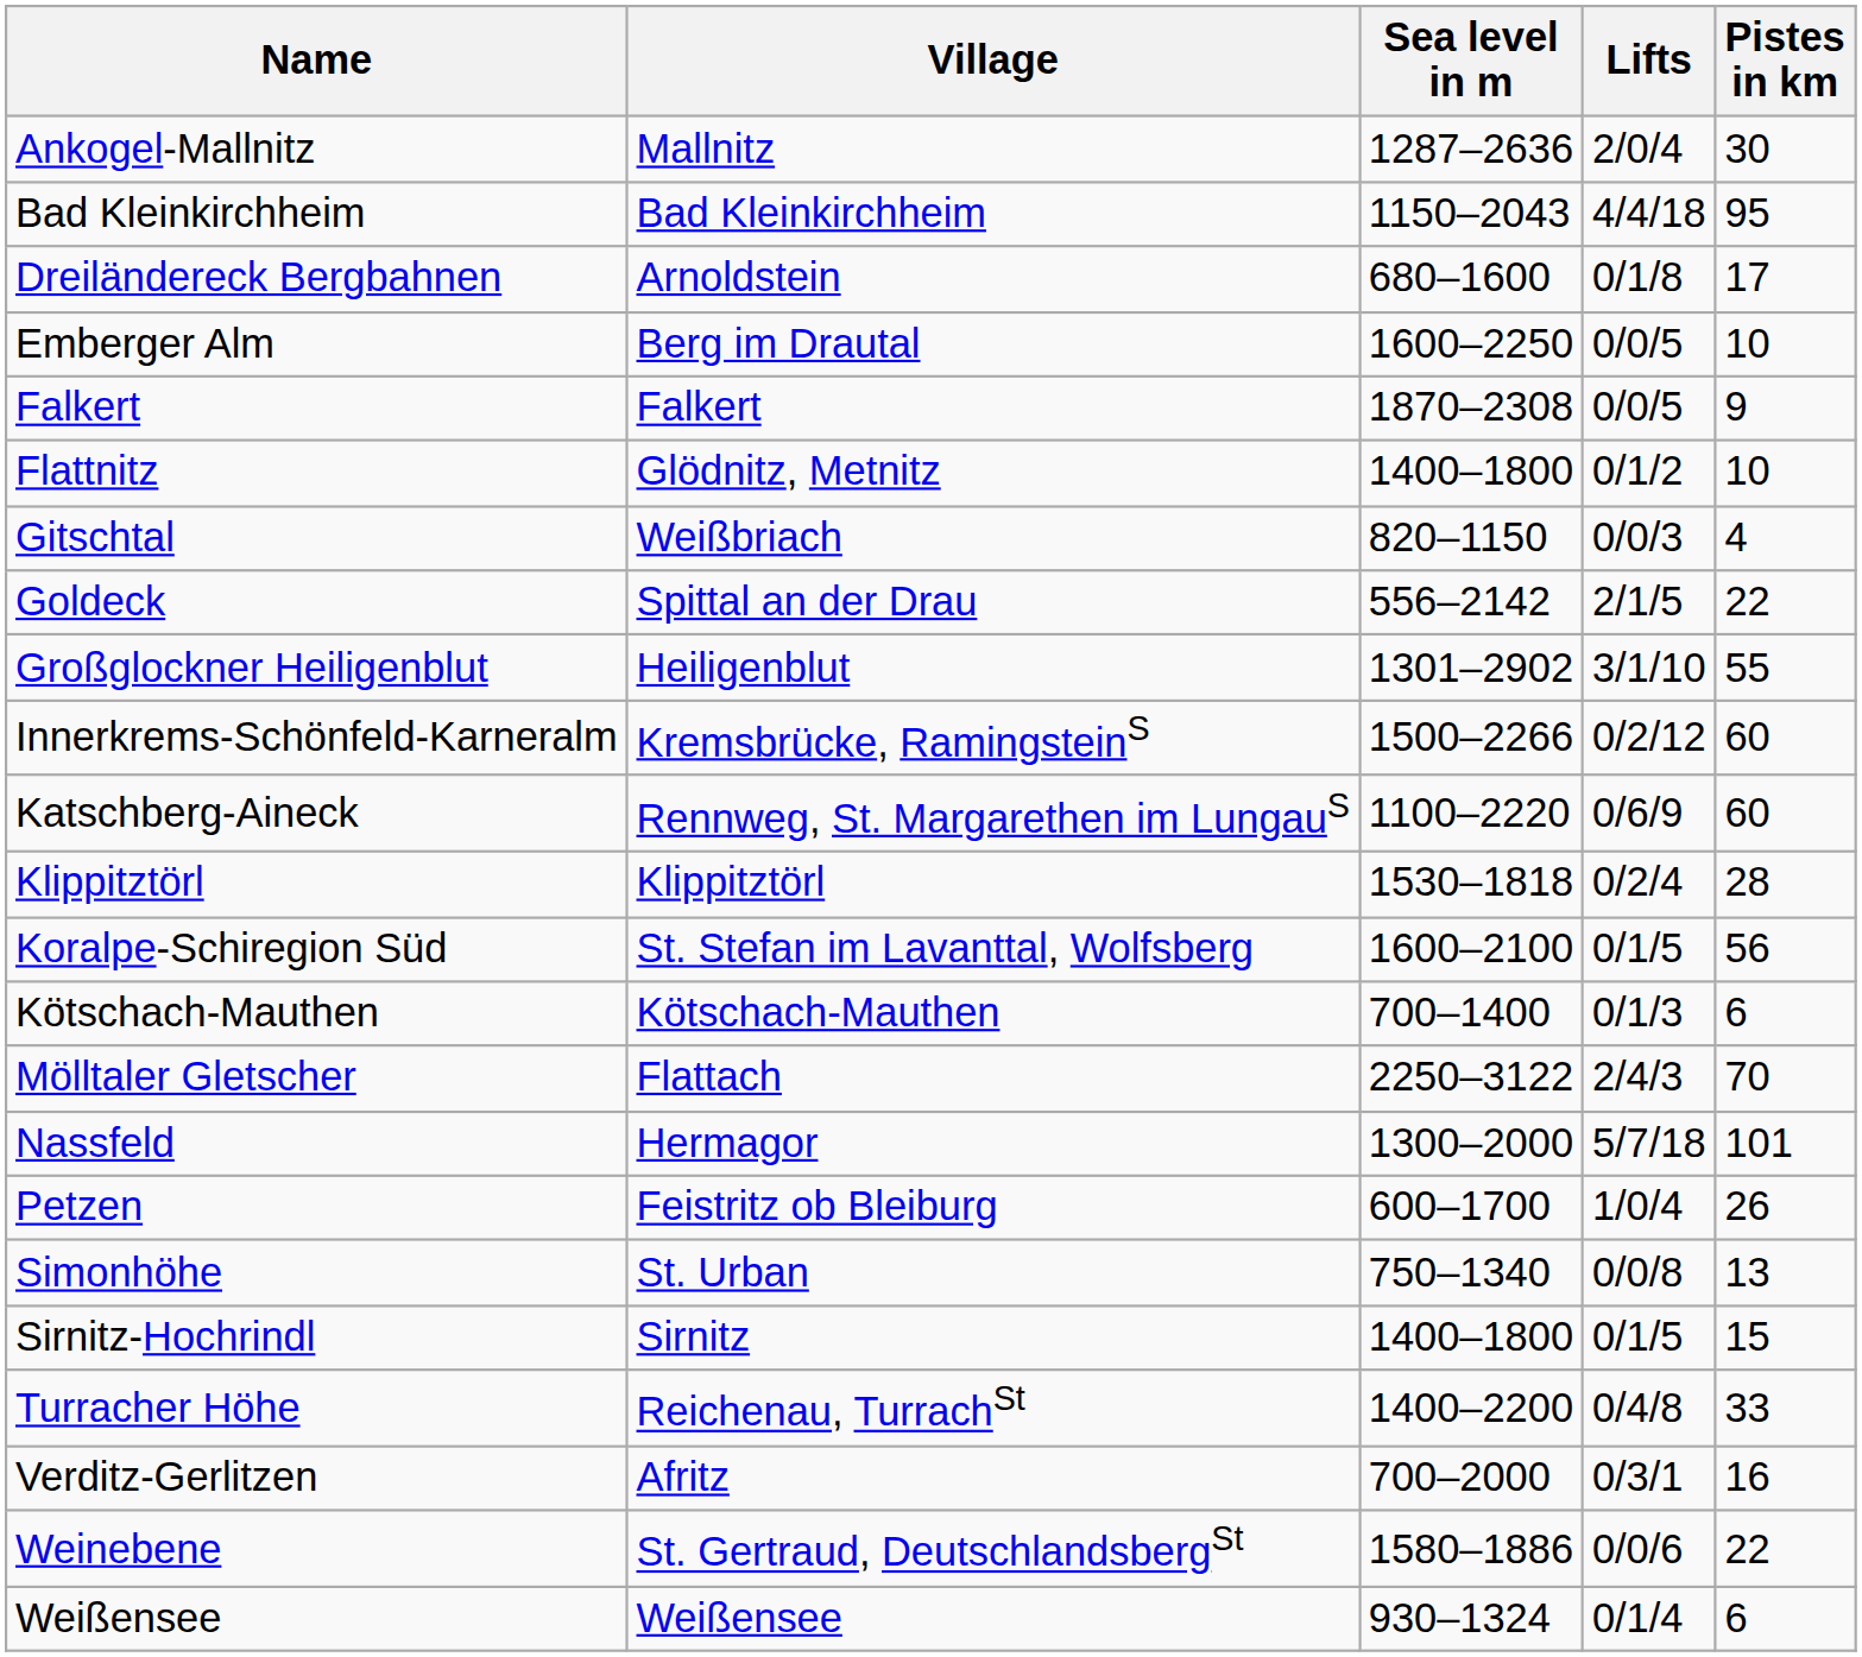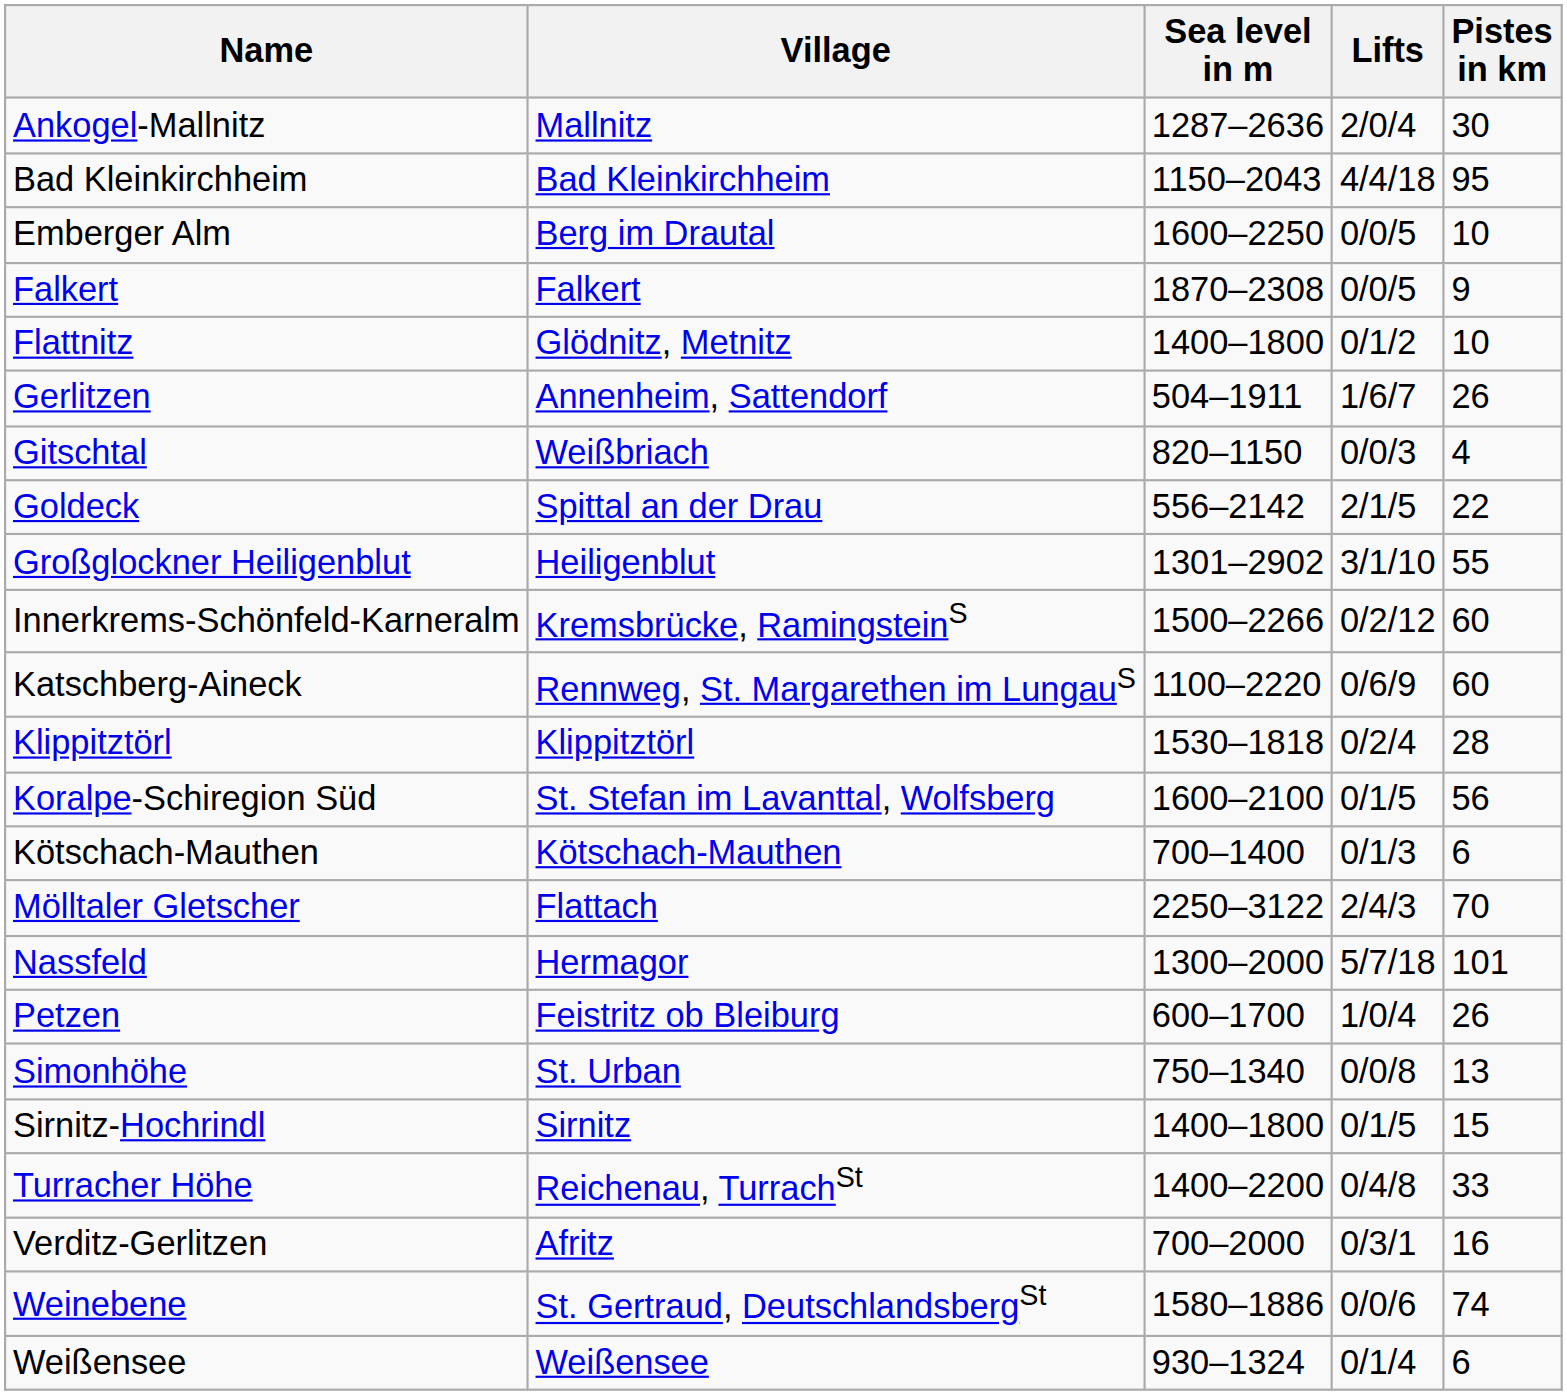- row: Dreiländereck Bergbahnen | Arnoldstein | 680–1600 | 0/1/8 | 17
+ row: Gerlitzen | Annenheim, Sattendorf | 504–1911 | 1/6/7 | 26
Weinebene | Pistes in km: 22 -> 74
